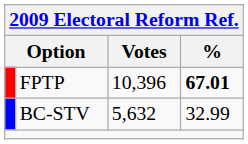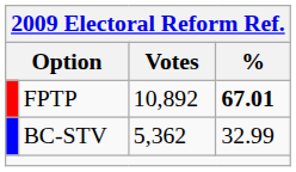FPTP | Votes: 10,396 -> 10,892
BC-STV | Votes: 5,632 -> 5,362
